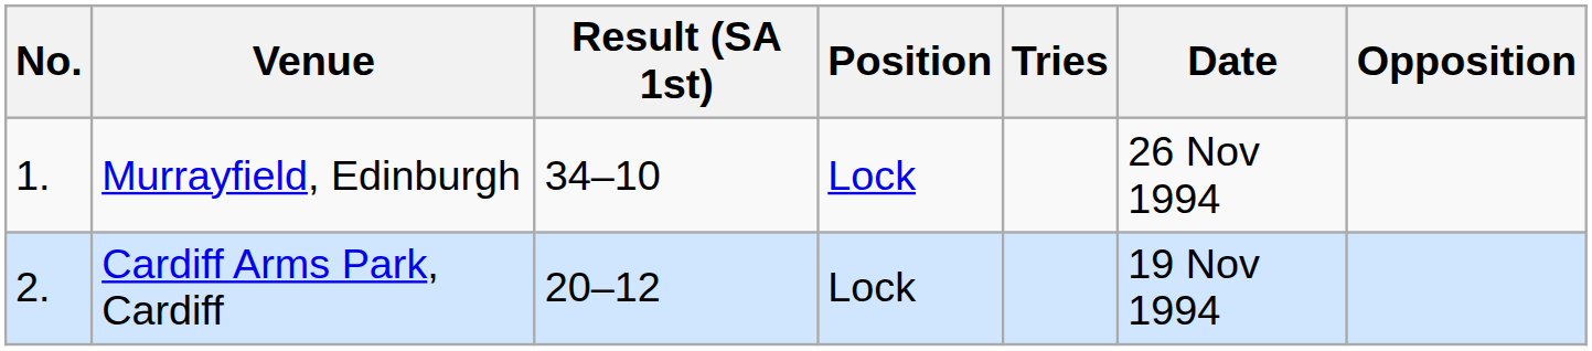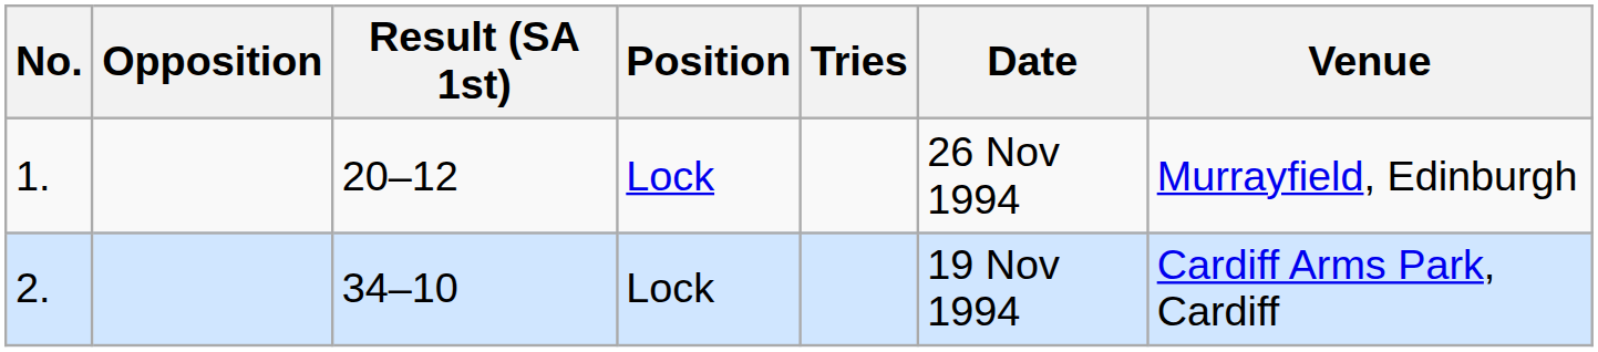columns swapped: Opposition <-> Venue
1. | Result (SA 1st): 34–10 -> 20–12
2. | Result (SA 1st): 20–12 -> 34–10
